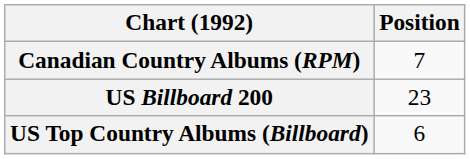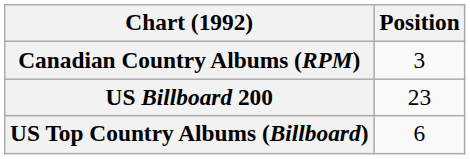Canadian Country Albums (RPM) | Position: 7 -> 3
